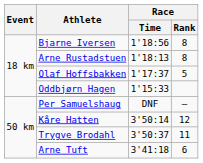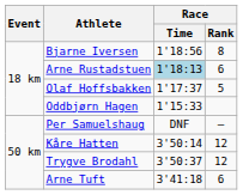Arne Rustadstuen | Race / Time: no background -> lightblue background
Arne Rustadstuen | Race / Rank: 8 -> 6
Trygve Brodahl | Race / Rank: 11 -> 12
